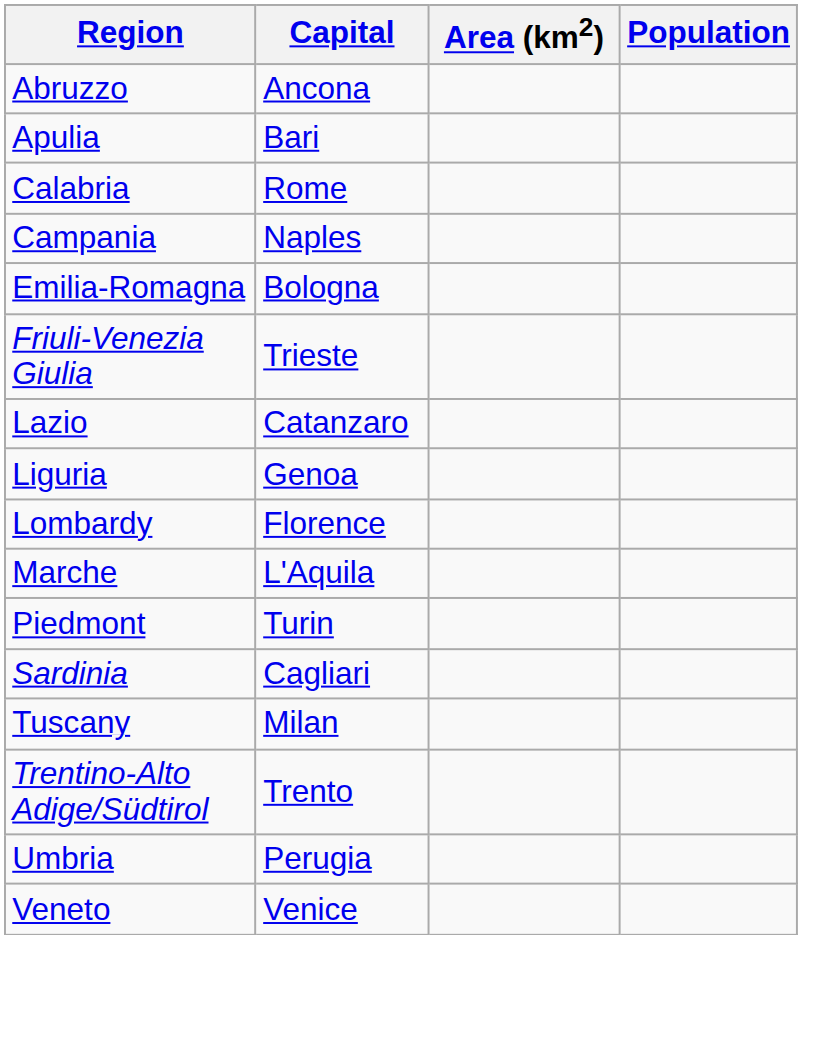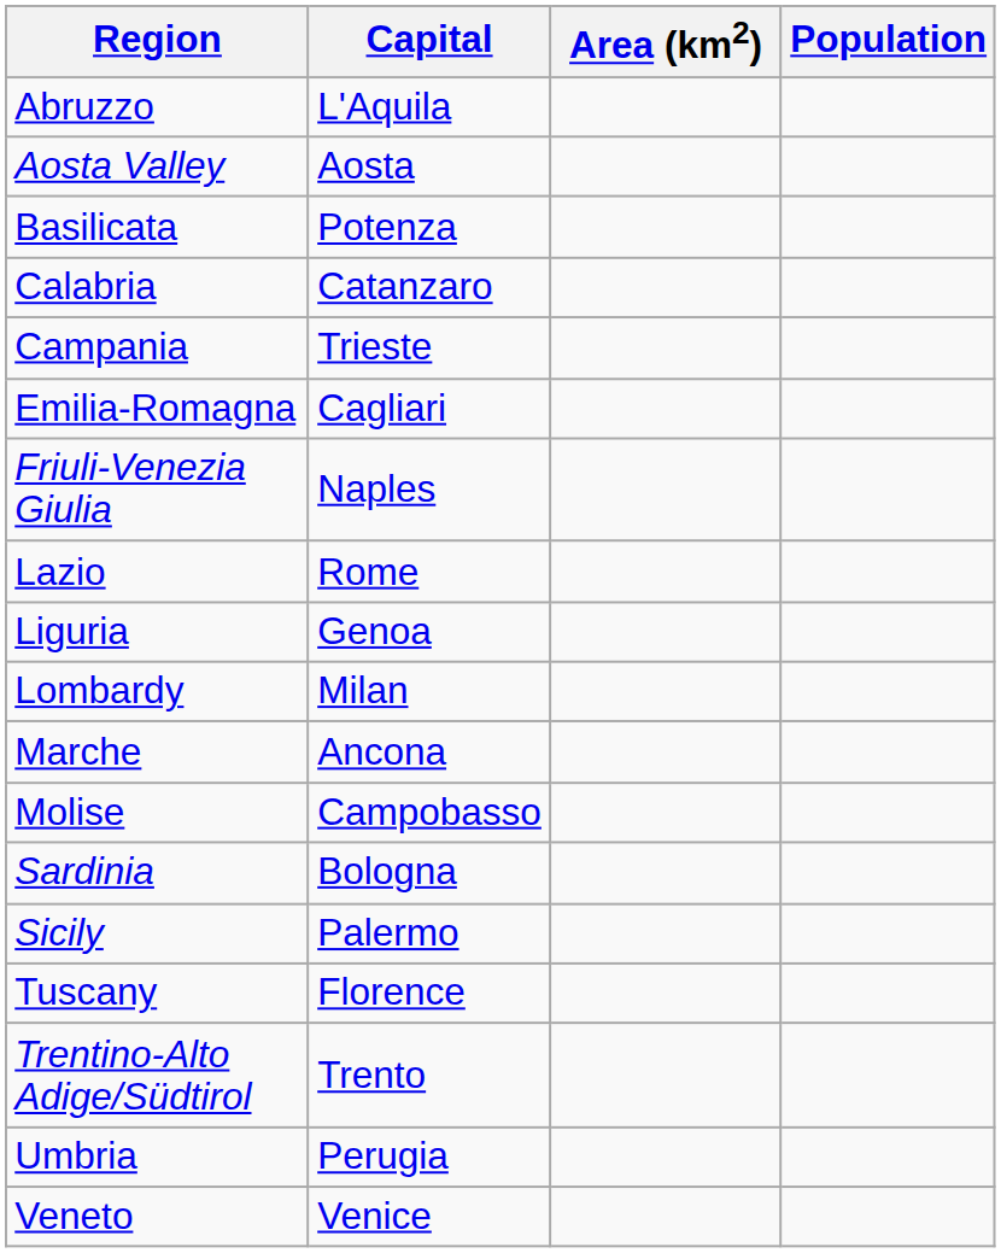Abruzzo | Capital: Ancona -> L'Aquila
+ row: Aosta Valley | Aosta
- row: Apulia | Bari
+ row: Basilicata | Potenza
Calabria | Capital: Rome -> Catanzaro
Campania | Capital: Naples -> Trieste
Emilia-Romagna | Capital: Bologna -> Cagliari
Friuli-Venezia Giulia | Capital: Trieste -> Naples
Lazio | Capital: Catanzaro -> Rome
Lombardy | Capital: Florence -> Milan
Marche | Capital: L'Aquila -> Ancona
+ row: Molise | Campobasso
- row: Piedmont | Turin
Sardinia | Capital: Cagliari -> Bologna
+ row: Sicily | Palermo
Tuscany | Capital: Milan -> Florence
